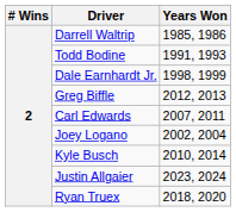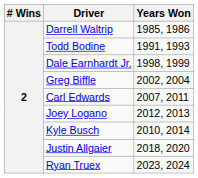Greg Biffle | Years Won: 2012, 2013 -> 2002, 2004
Joey Logano | Years Won: 2002, 2004 -> 2012, 2013
Justin Allgaier | Years Won: 2023, 2024 -> 2018, 2020
Ryan Truex | Years Won: 2018, 2020 -> 2023, 2024
